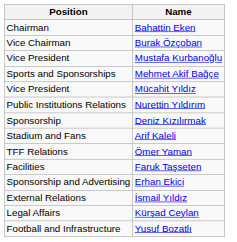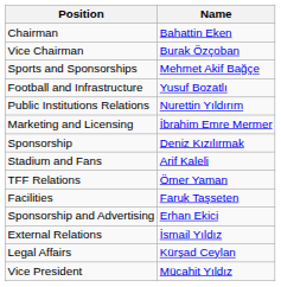- row: Vice President | Mustafa Kurbanoğlu
rows swapped: Yusuf Bozatlı <-> Mücahit Yıldız
+ row: Marketing and Licensing | İbrahim Emre Mermer
